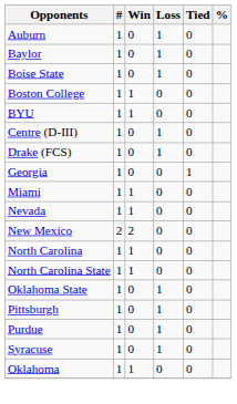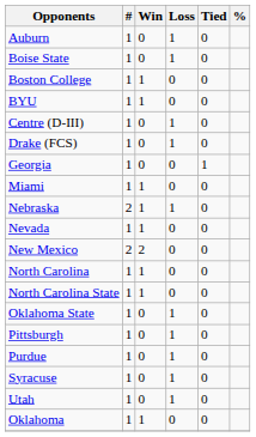- row: Baylor | 1 | 0 | 1 | 0
+ row: Nebraska | 2 | 1 | 1 | 0
+ row: Utah | 1 | 0 | 1 | 0
